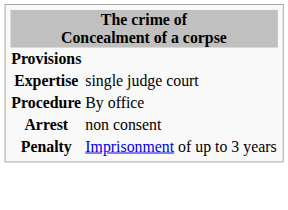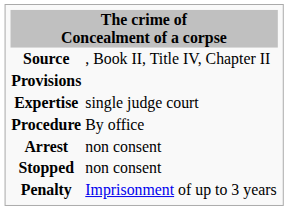+ row: Source | , Book II, Title IV, Chapter II
+ row: Stopped | non consent
